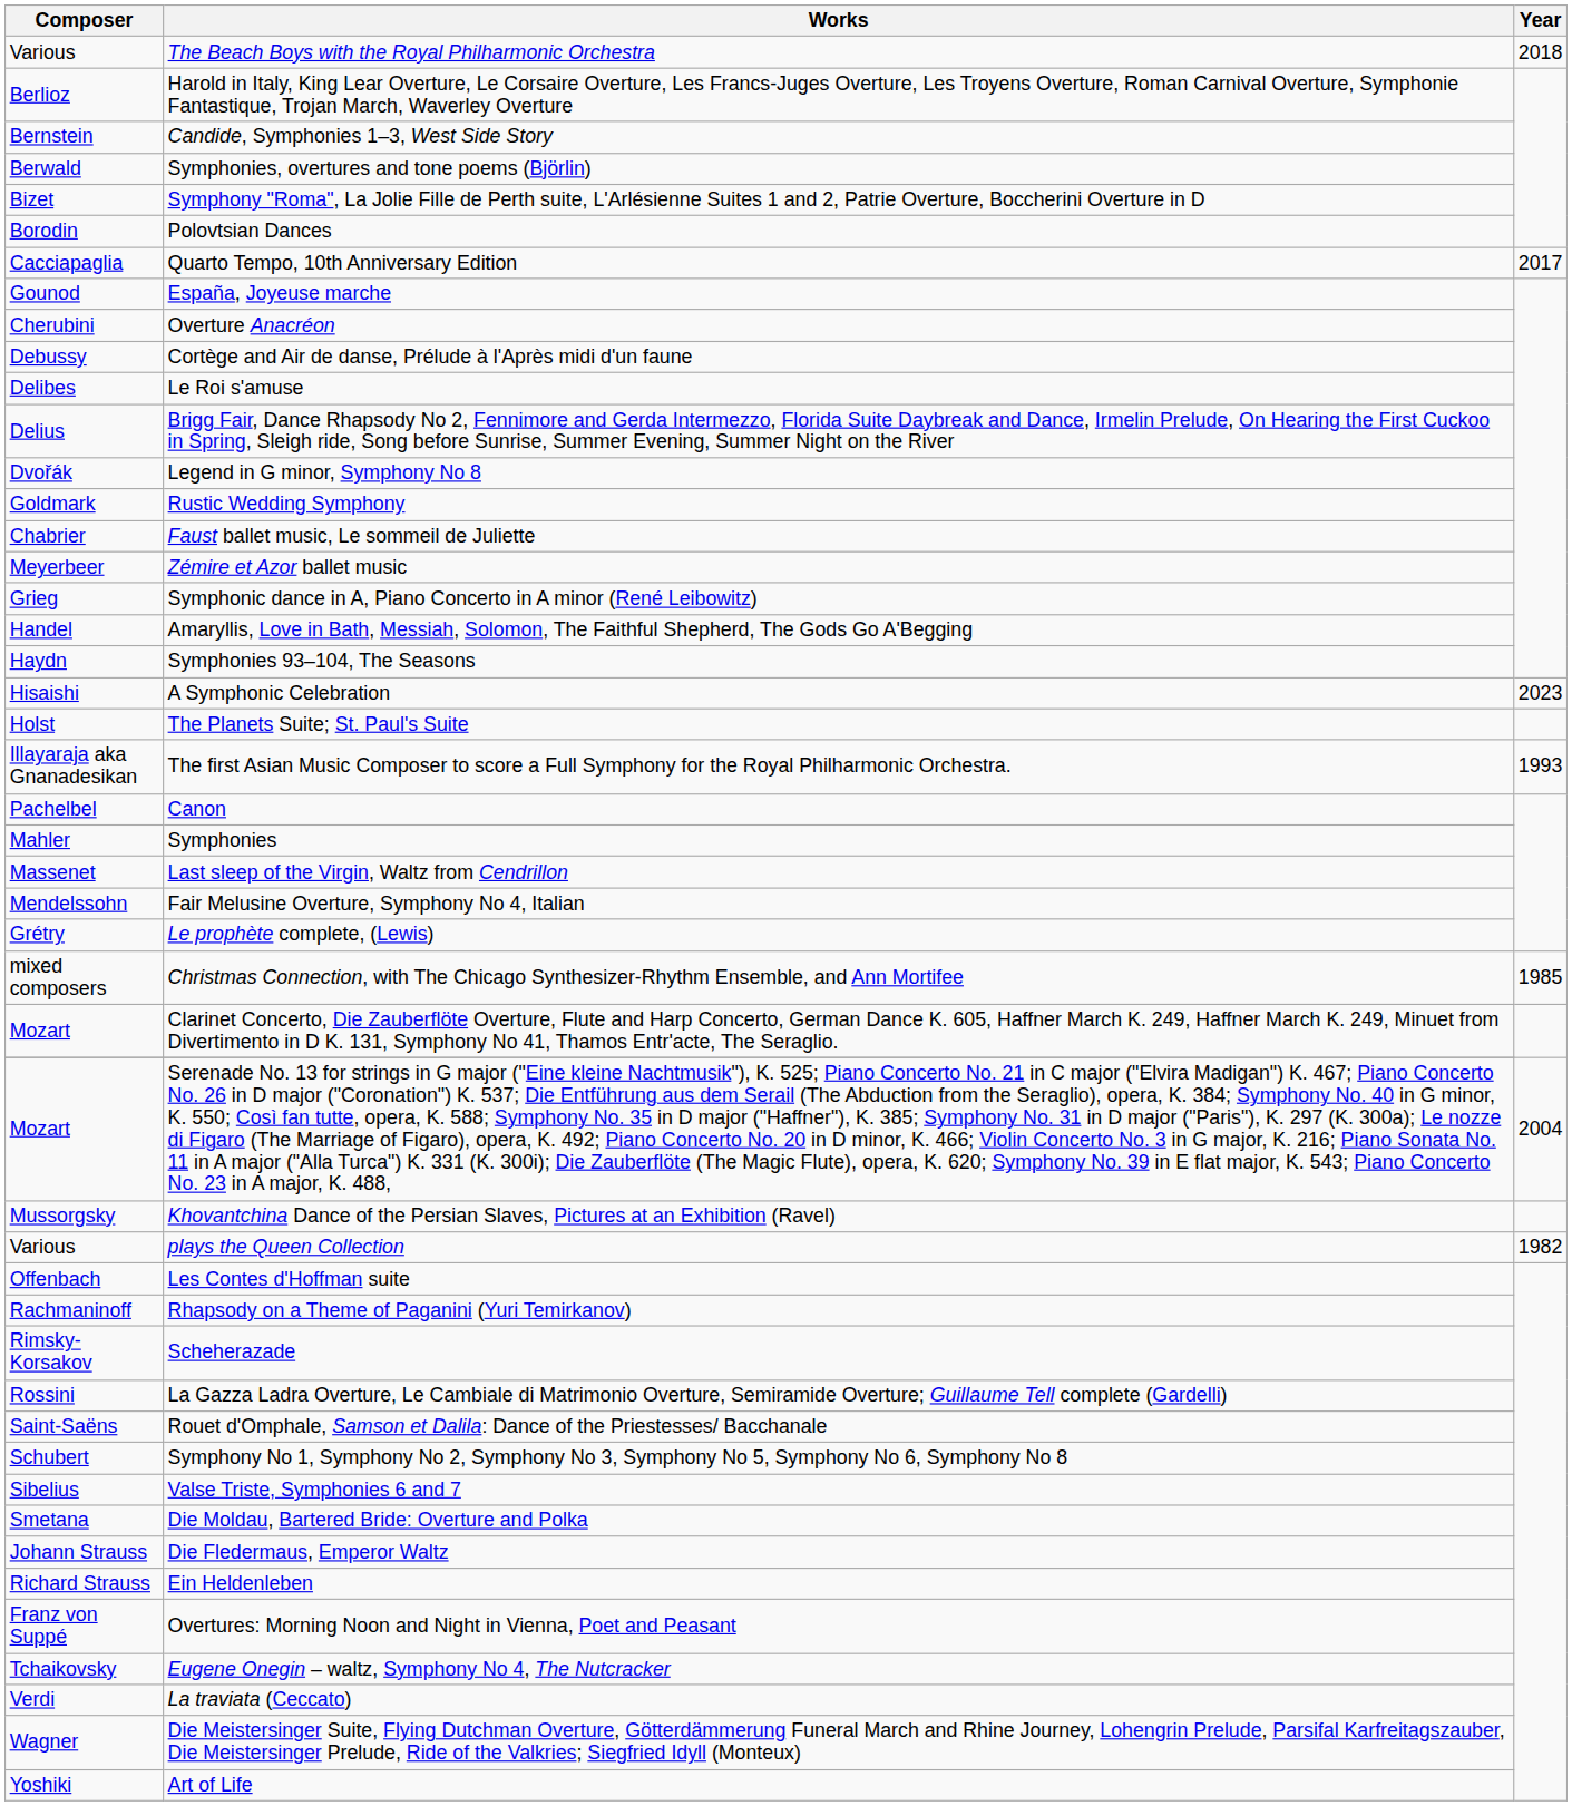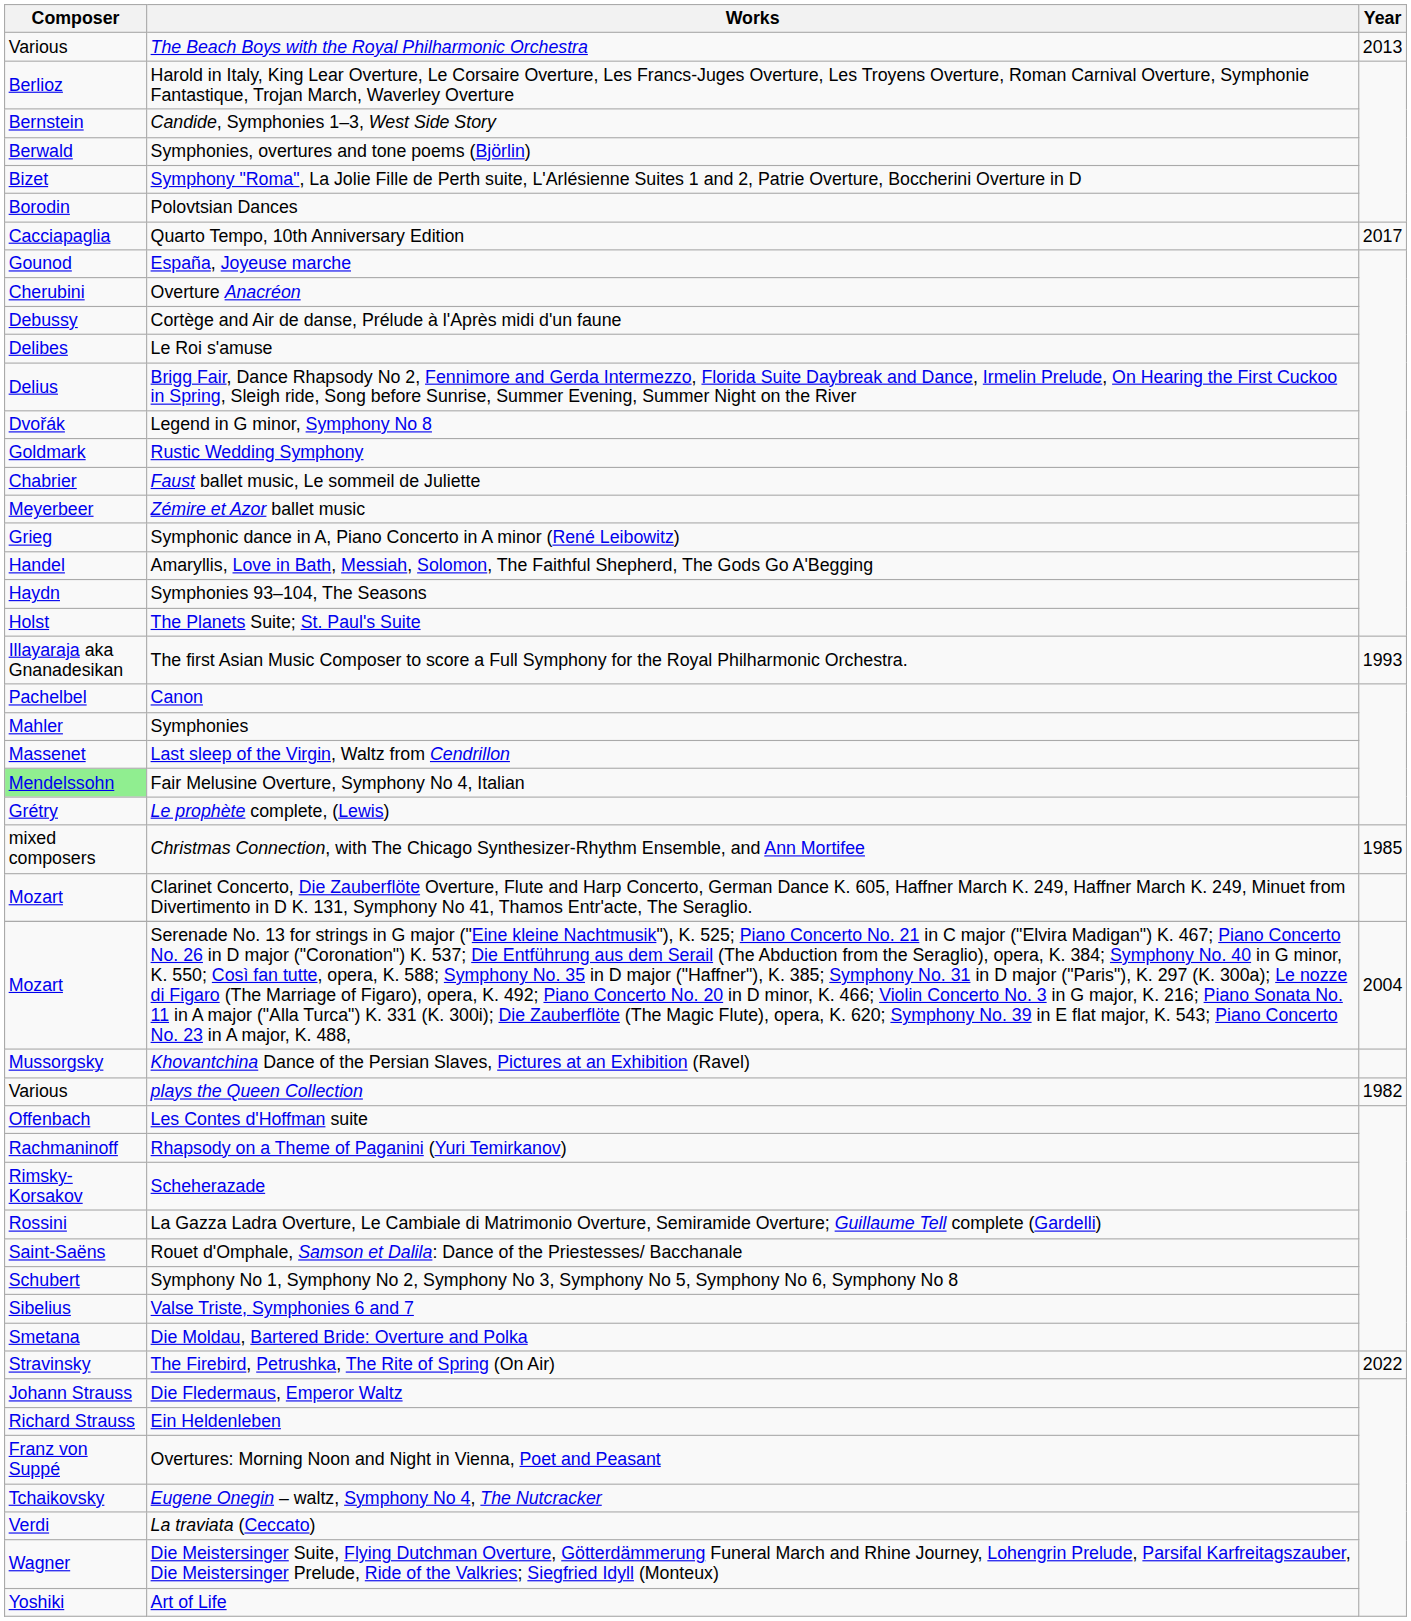The Beach Boys with the Royal Philharmonic Orchestra | Year: 2018 -> 2013
- row: Hisaishi | A Symphonic Celebration | 2023
Fair Melusine Overture, Symphony No 4, Italian | Composer: no background -> lightgreen background
+ row: Stravinsky | The Firebird, Petrushka, The Rite of Spring (On Air) | 2022
